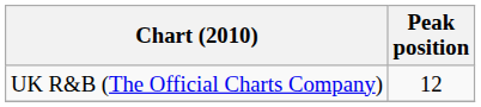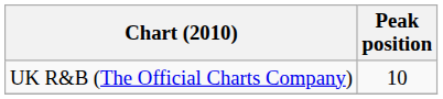UK R&B (The Official Charts Company) | Peak position: 12 -> 10
